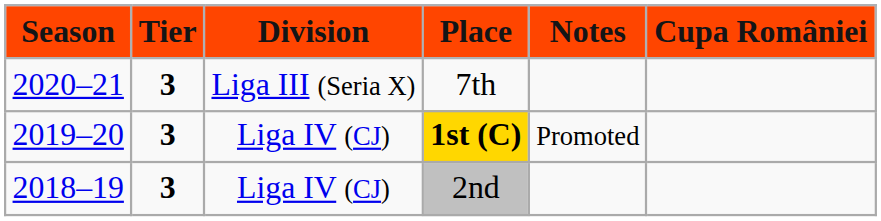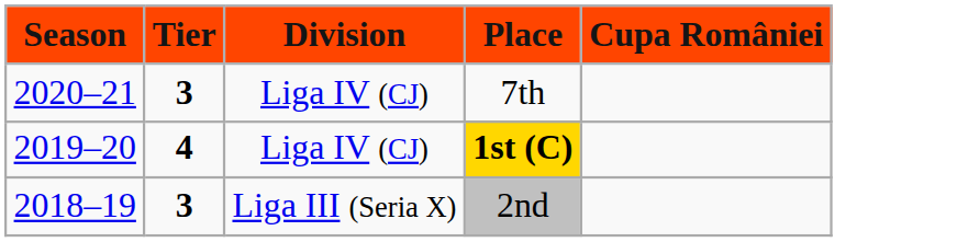- column: Notes | Promoted
7th | Division: Liga III (Seria X) -> Liga IV (CJ)
1st (C) | Tier: 3 -> 4
2nd | Division: Liga IV (CJ) -> Liga III (Seria X)
